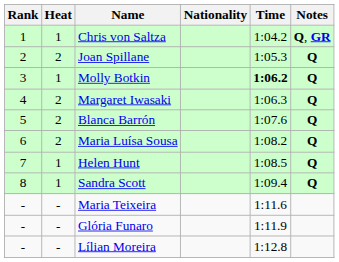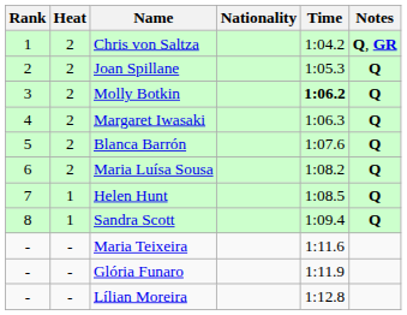Chris von Saltza | Heat: 1 -> 2
Molly Botkin | Heat: 1 -> 2
